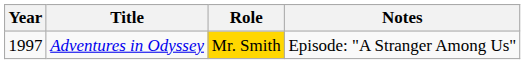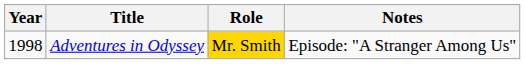Adventures in Odyssey | Year: 1997 -> 1998
